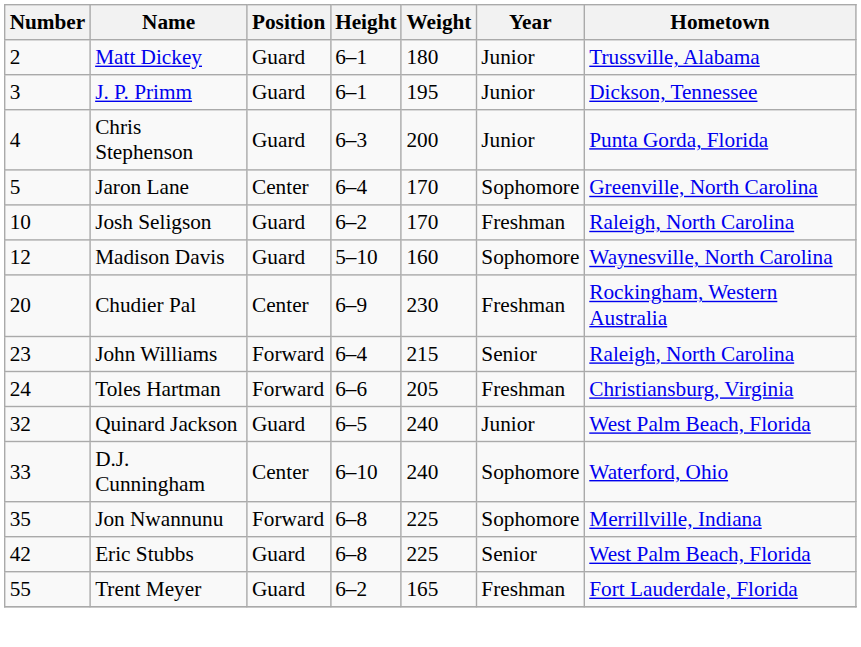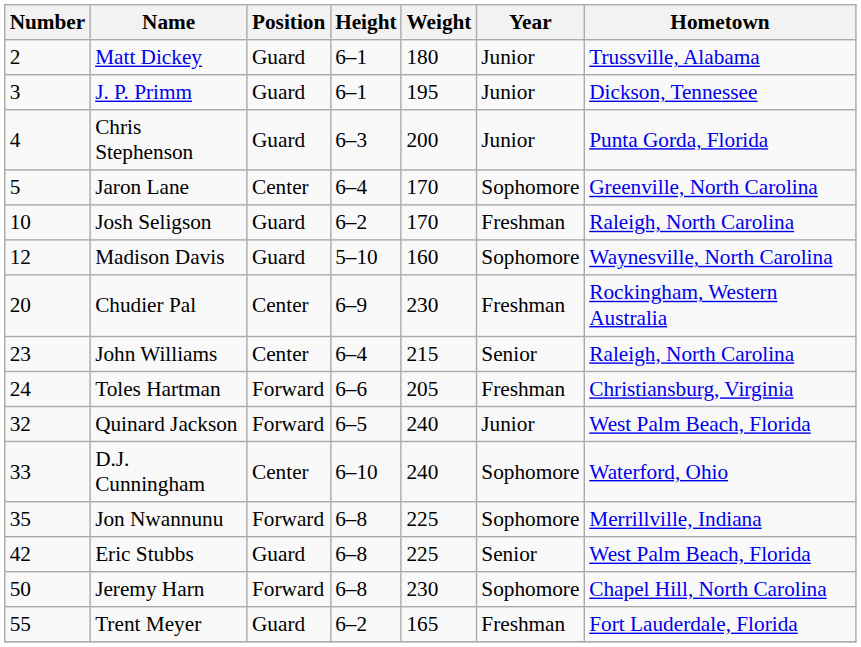John Williams | Position: Forward -> Center
Quinard Jackson | Position: Guard -> Forward
+ row: 50 | Jeremy Harn | Forward | 6–8 | 230 | Sophomore | Chapel Hill, North Carolina
